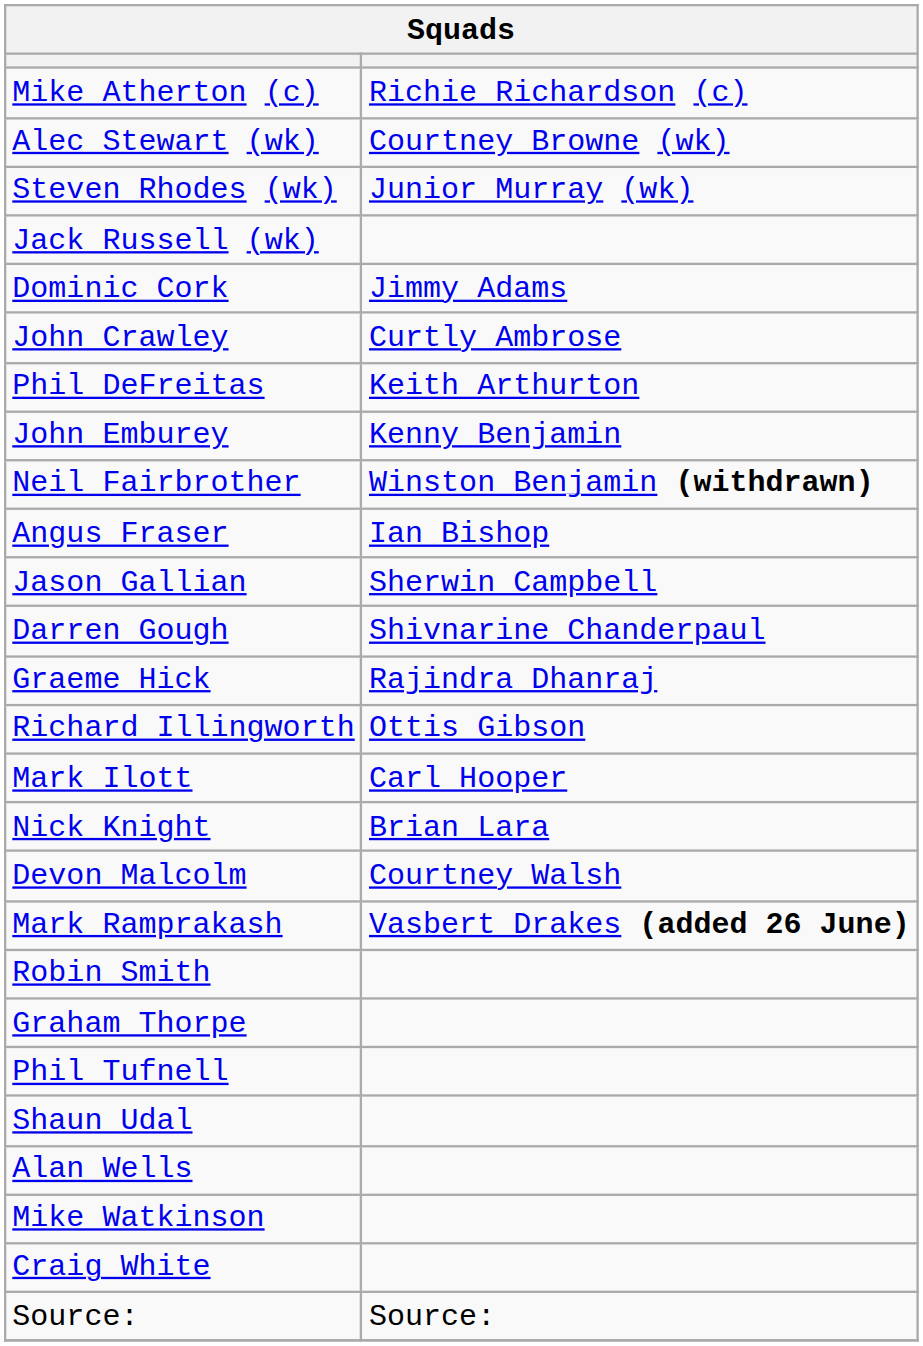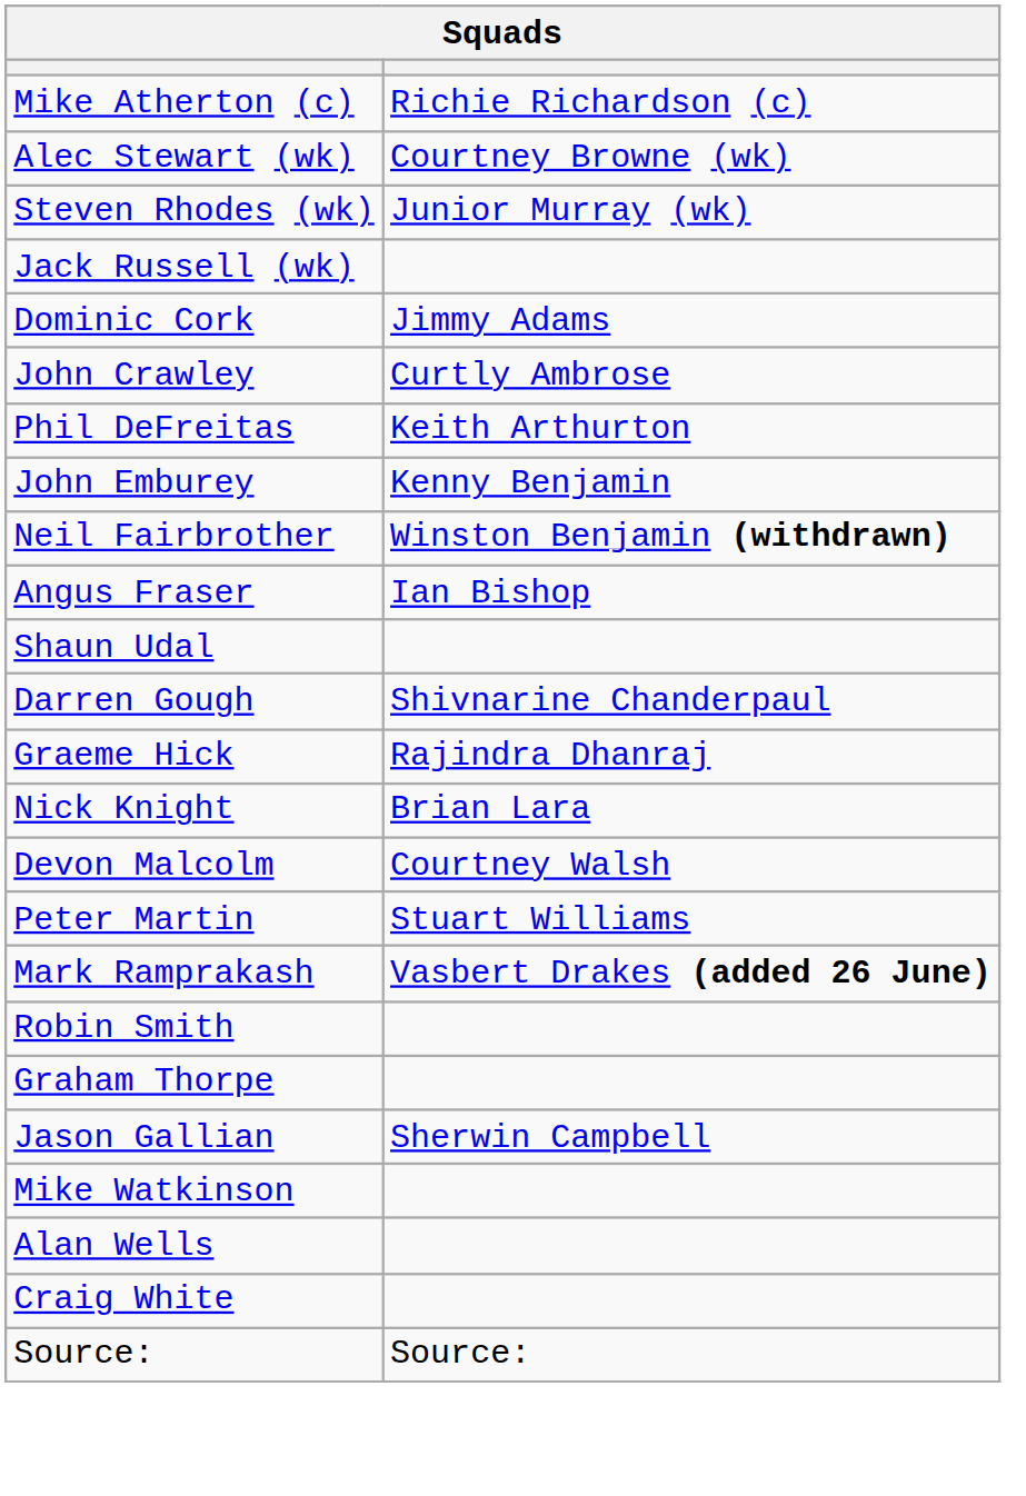rows swapped: Jason Gallian <-> Shaun Udal
- row: Richard Illingworth | Ottis Gibson
- row: Mark Ilott | Carl Hooper
+ row: Peter Martin | Stuart Williams
- row: Phil Tufnell
rows swapped: Mike Watkinson <-> Alan Wells
